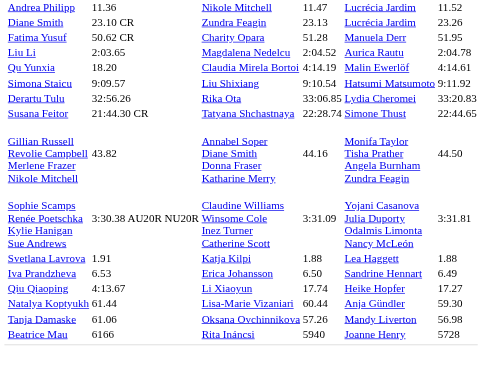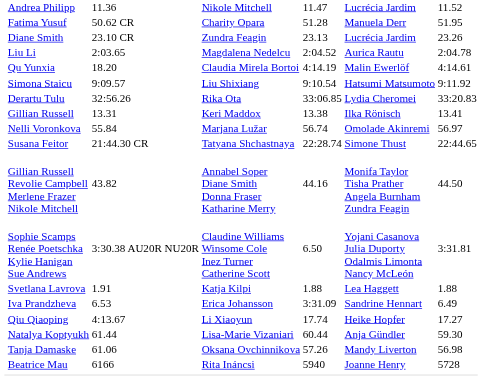rows swapped: Diane Smith <-> Fatima Yusuf
+ row: Gillian Russell | 13.31 | Keri Maddox | 13.38 | Ilka Rönisch | 13.41
+ row: Nelli Voronkova | 55.84 | Marjana Lužar | 56.74 | Omolade Akinremi | 56.97
Sophie Scamps Renée Poetschka Kylie Hanigan Sue Andrews | column 5: 3:31.09 -> 6.50
Iva Prandzheva | column 5: 6.50 -> 3:31.09
